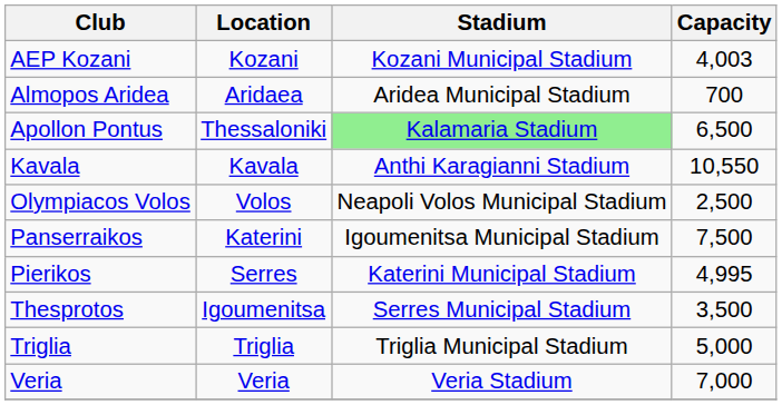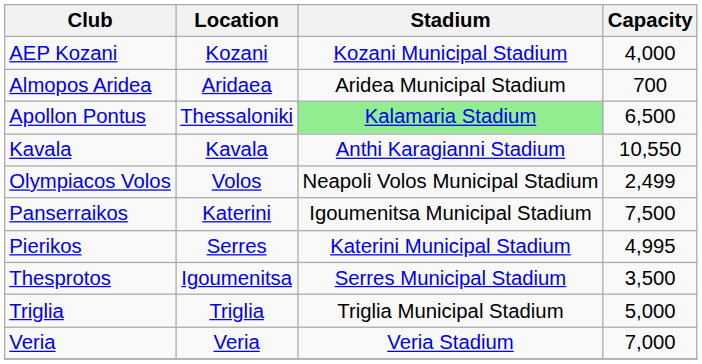AEP Kozani | Capacity: 4,003 -> 4,000
Olympiacos Volos | Capacity: 2,500 -> 2,499
